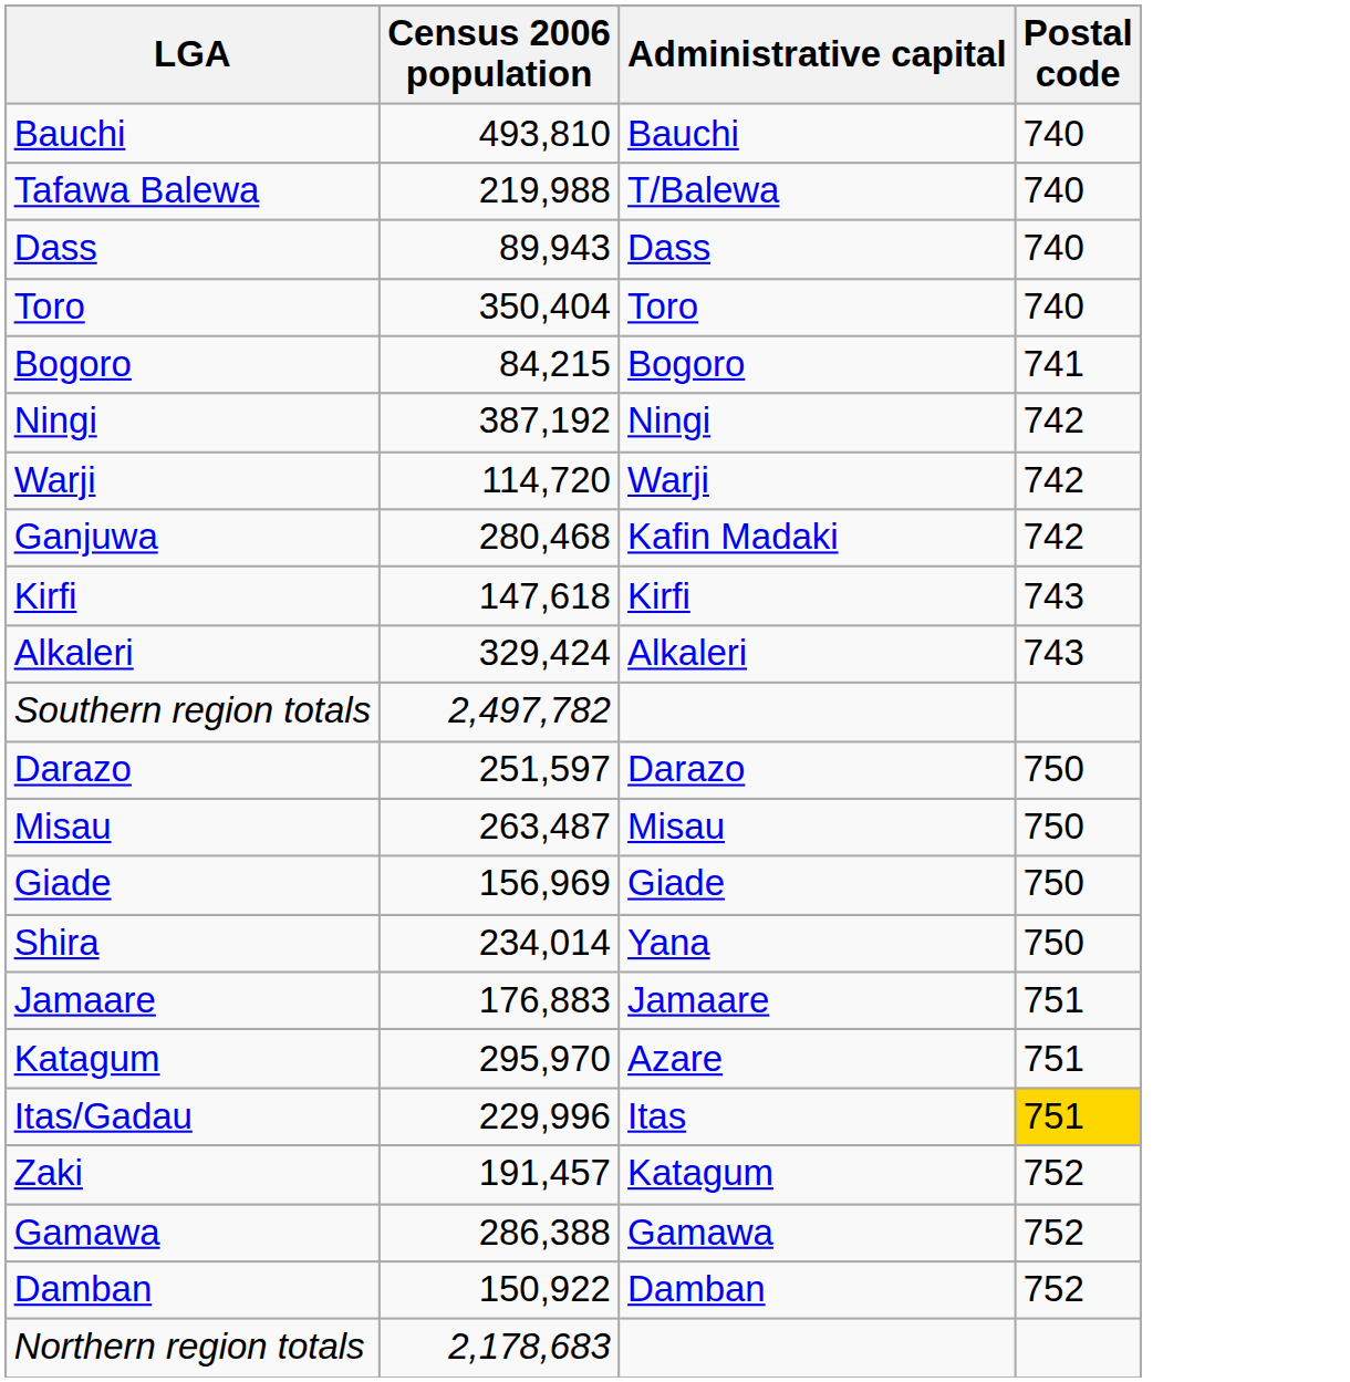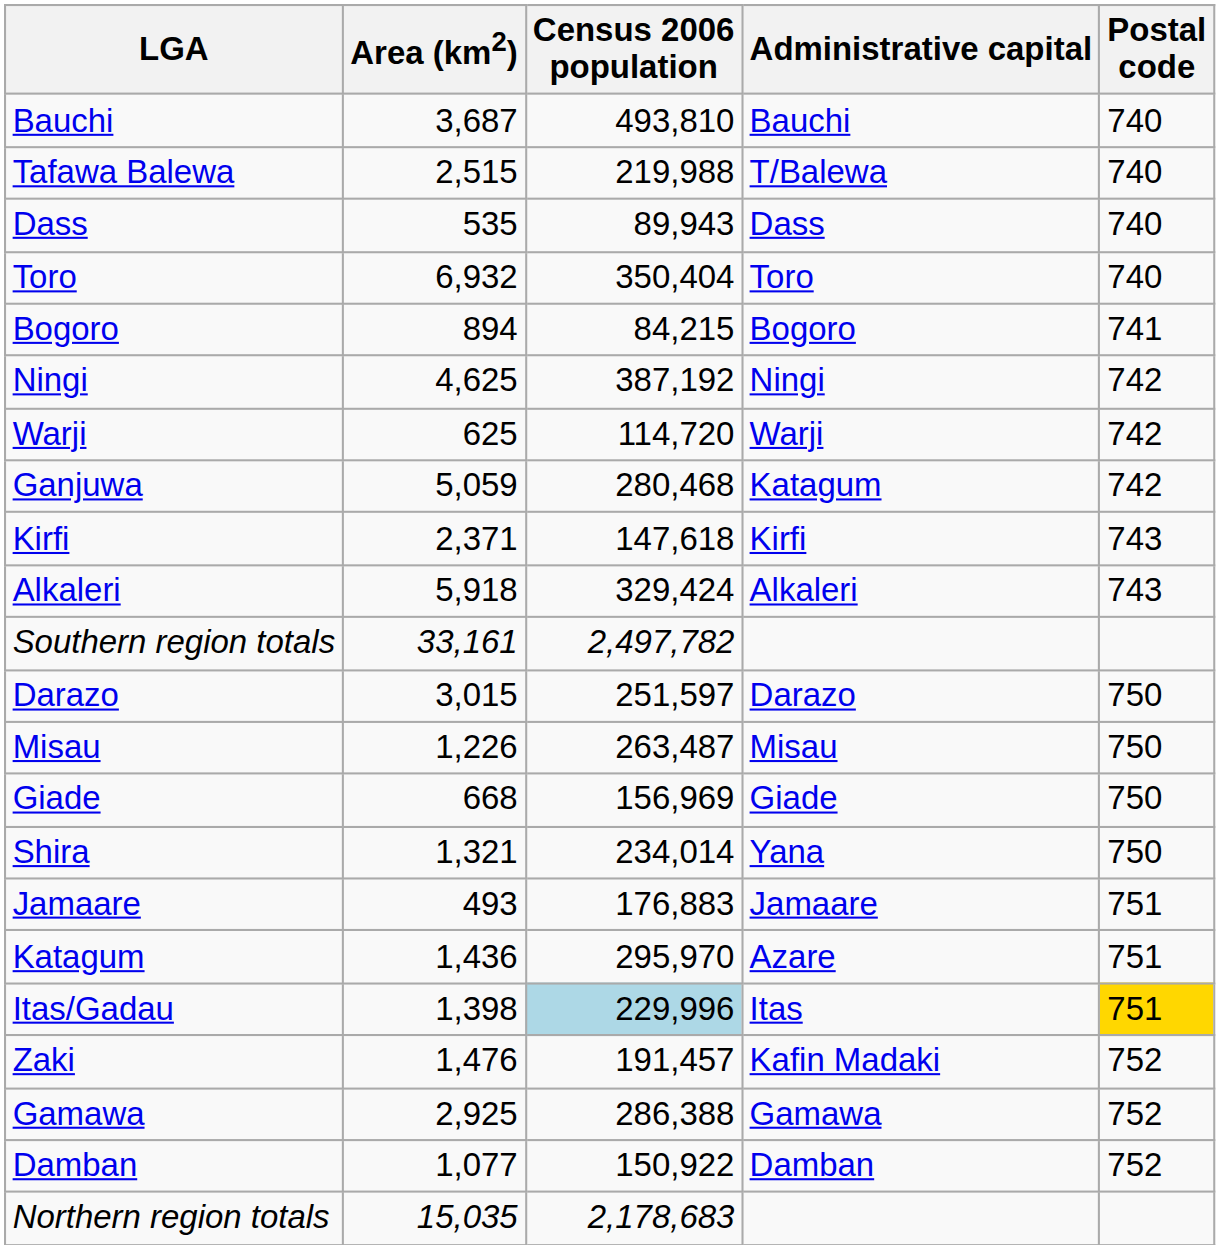+ column: Area (km2) | 3,687 | 2,515 | 535 | 6,932 | 894 | 4,625 | 625 | 5,059 | 2,371 | 5,918 | 33,161 | 3,015 | 1,226 | 668 | 1,321 | 493 | 1,436 | 1,398 | 1,476 | 2,925 | 1,077 | 15,035
Ganjuwa | Administrative capital: Kafin Madaki -> Katagum
Itas/Gadau | Census 2006 population: no background -> lightblue background
Zaki | Administrative capital: Katagum -> Kafin Madaki
